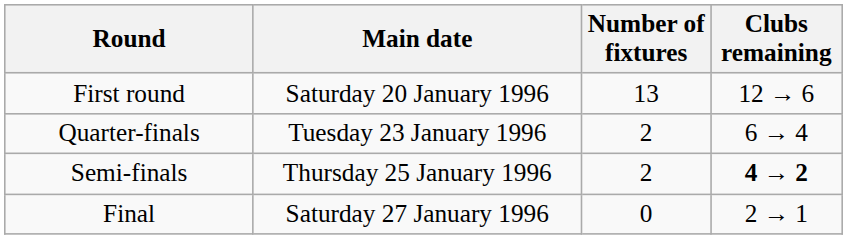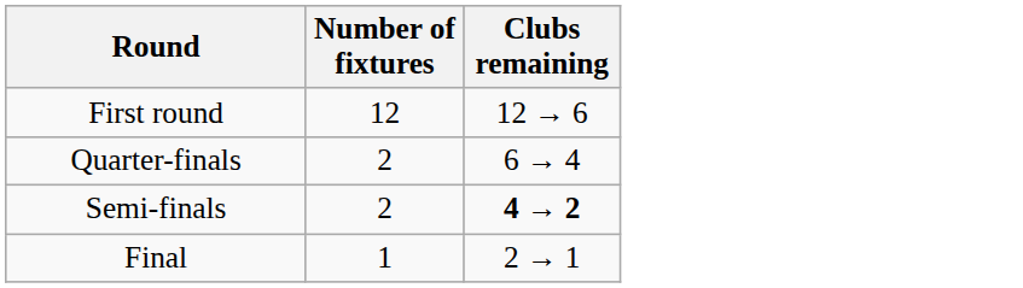- column: Main date | Saturday 20 January 1996 | Tuesday 23 January 1996 | Thursday 25 January 1996 | Saturday 27 January 1996
First round | Number of fixtures: 13 -> 12
Final | Number of fixtures: 0 -> 1
